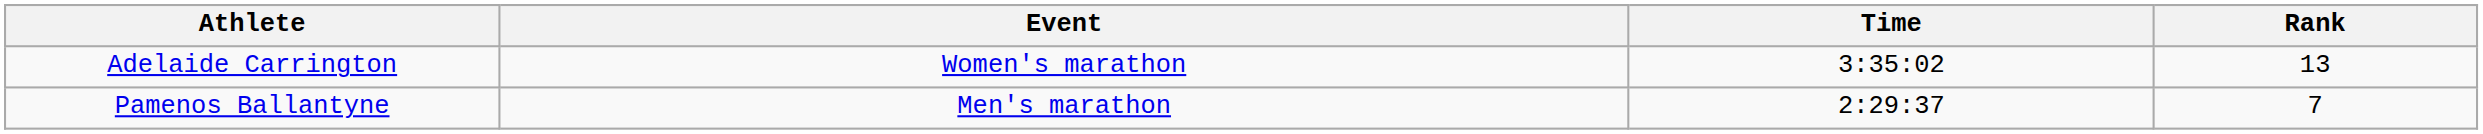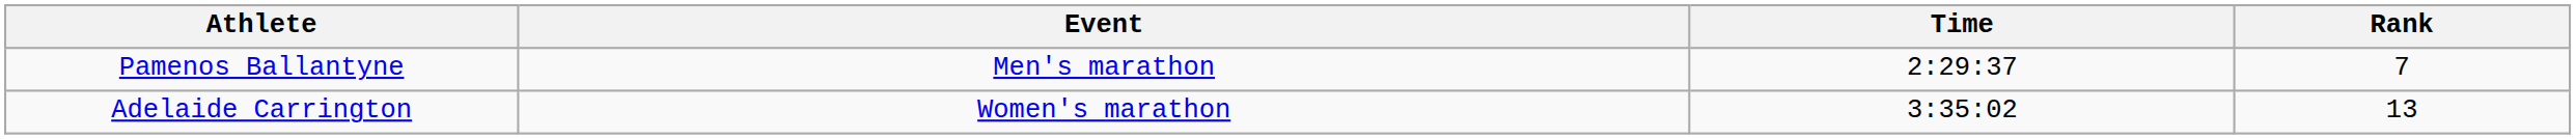rows swapped: Pamenos Ballantyne <-> Adelaide Carrington
